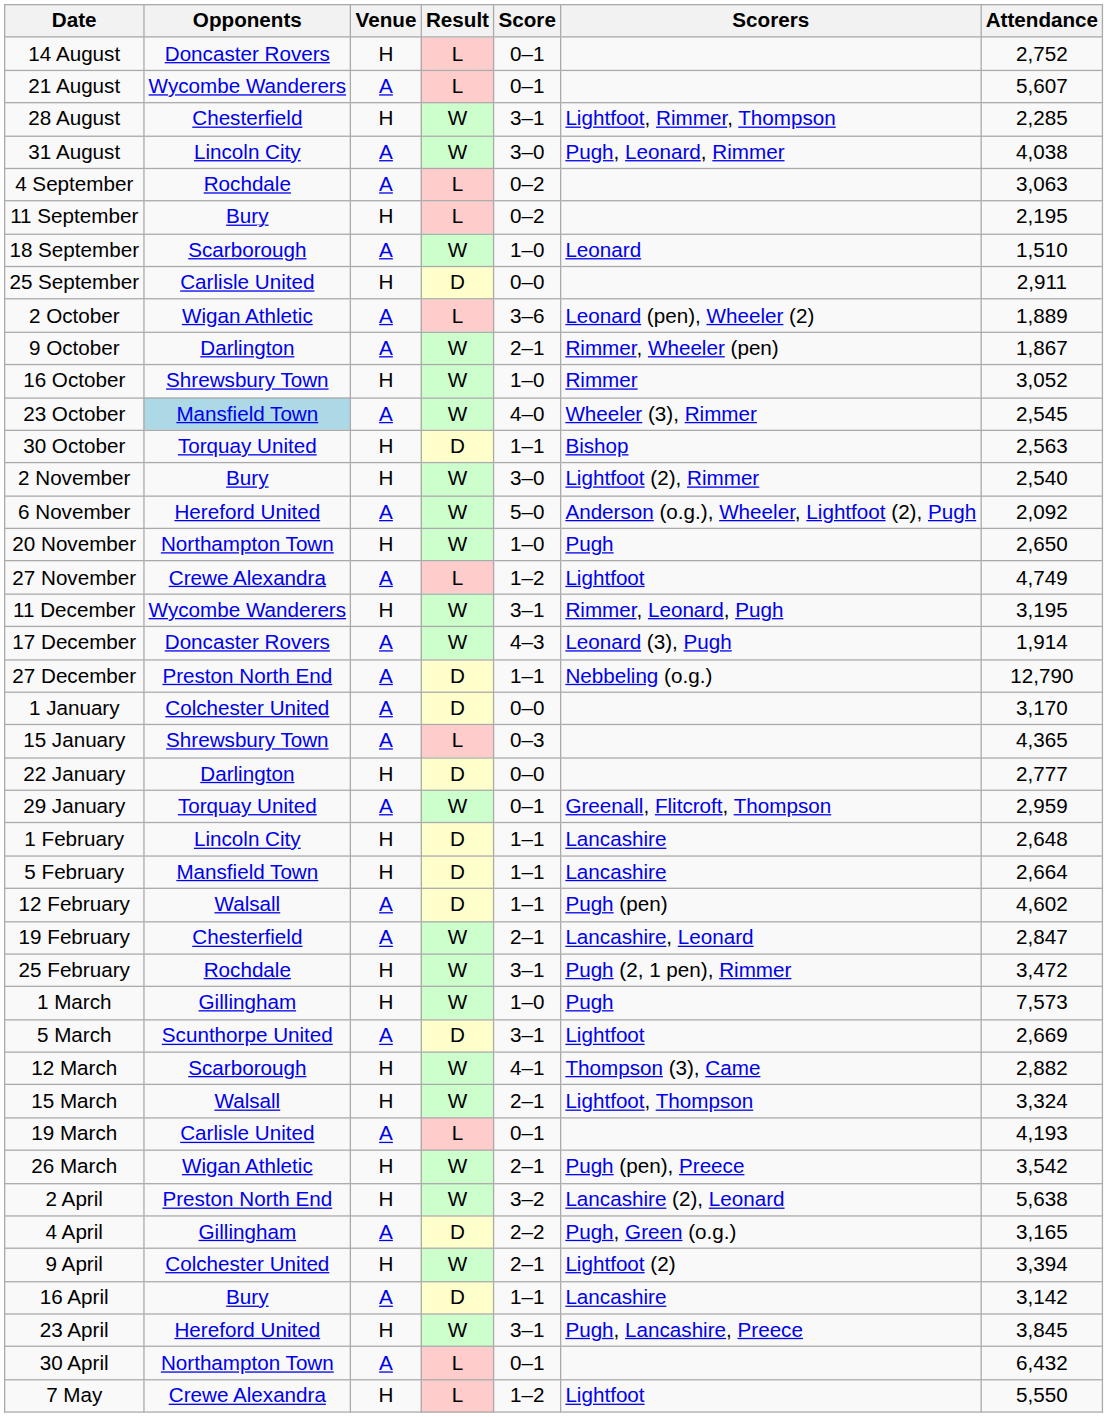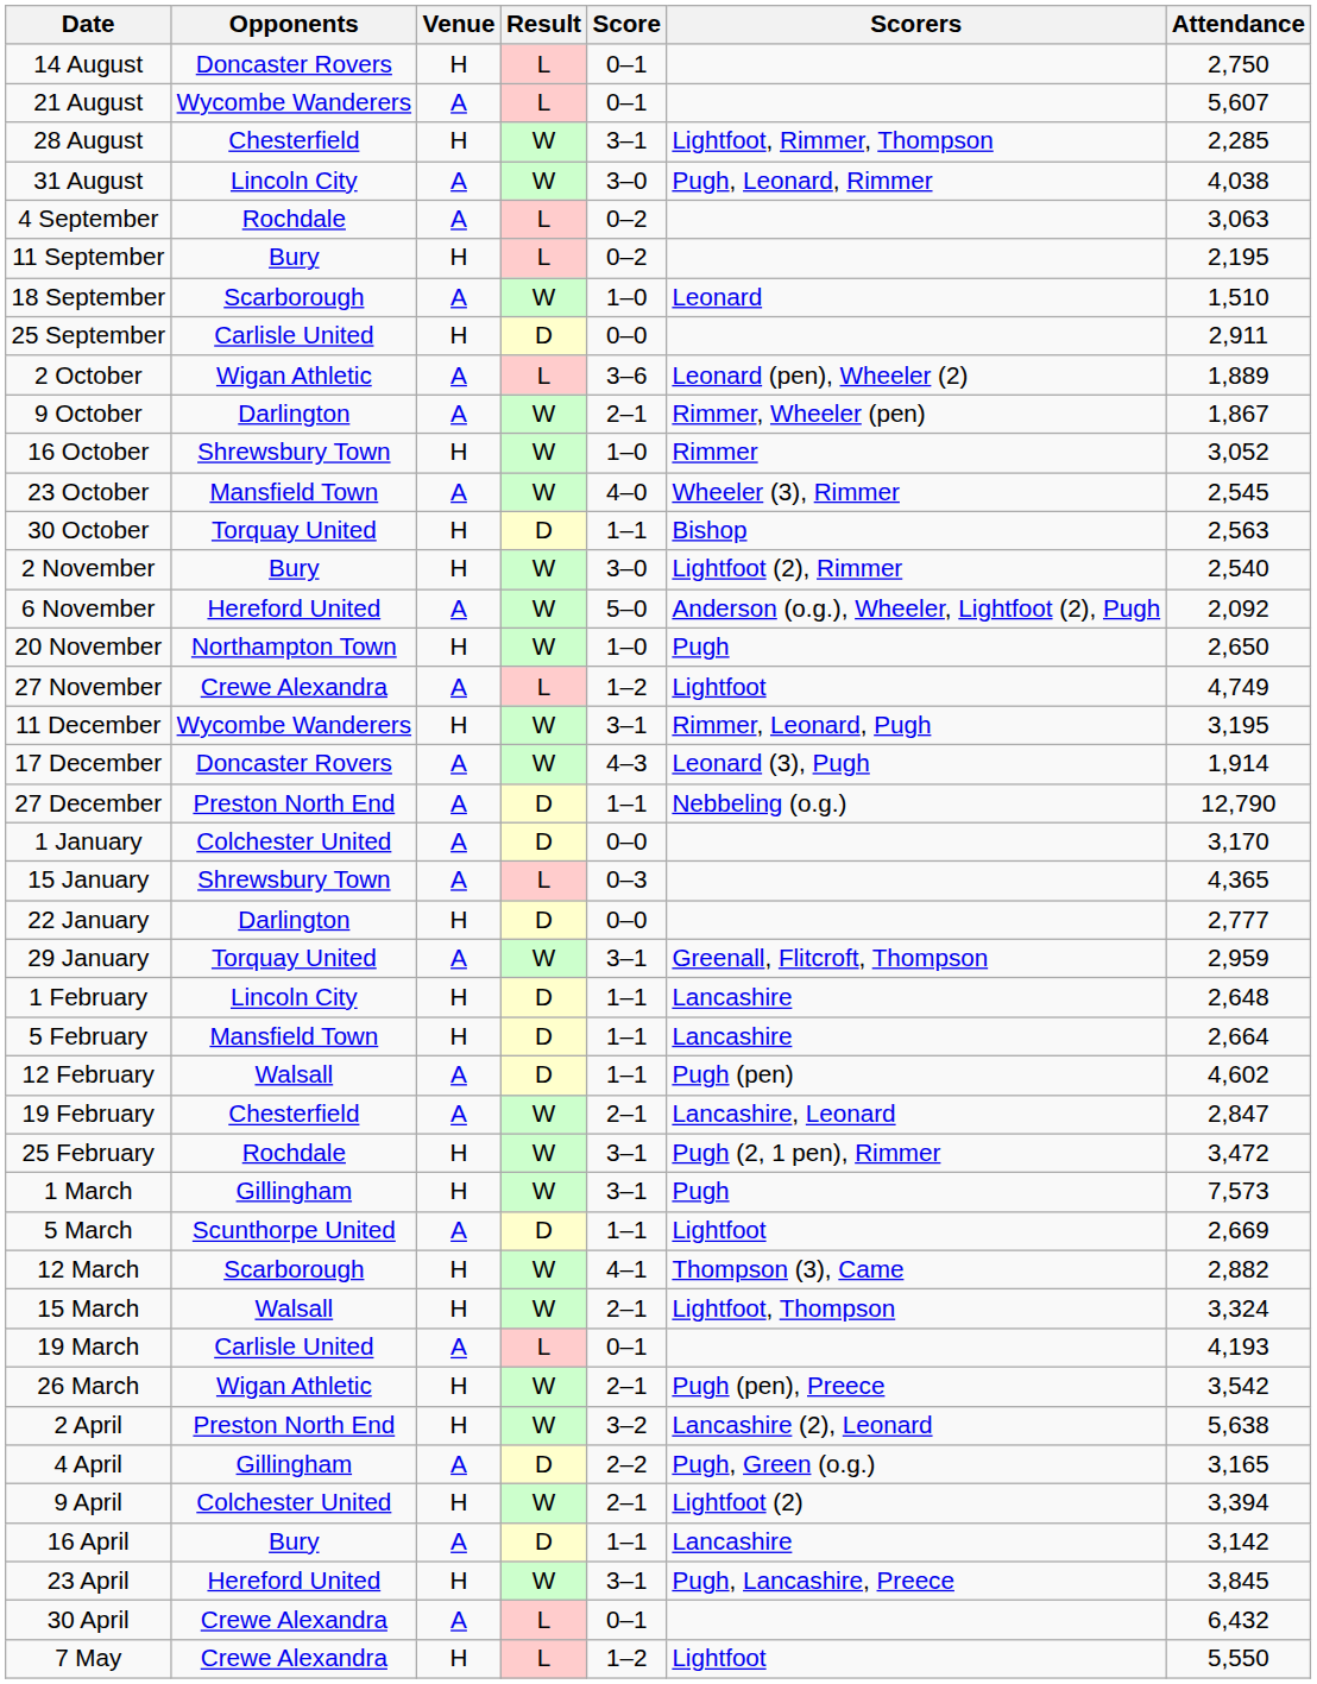14 August | Attendance: 2,752 -> 2,750
23 October | Opponents: lightblue background -> no background
29 January | Score: 0–1 -> 3–1
1 March | Score: 1–0 -> 3–1
5 March | Score: 3–1 -> 1–1
30 April | Opponents: Northampton Town -> Crewe Alexandra
